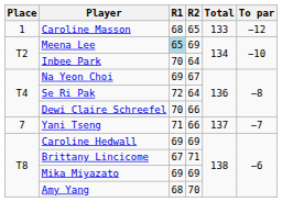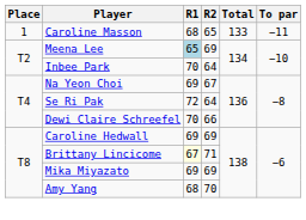Caroline Masson | To par: −12 -> −11
- row: 7 | Yani Tseng | 71 | 66 | 137 | −7
Brittany Lincicome | R1: no background -> lightyellow background
